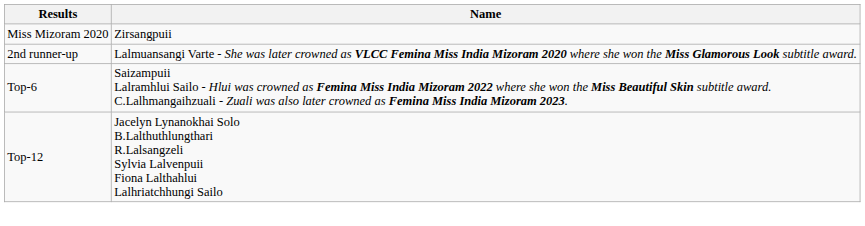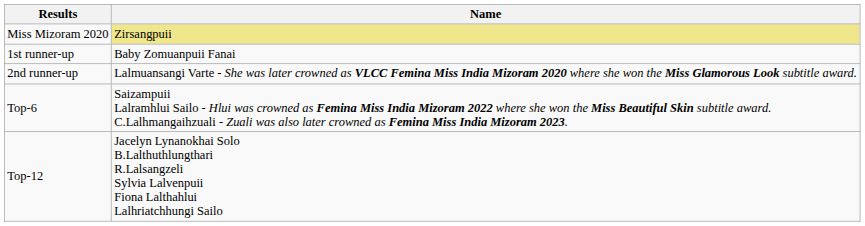Miss Mizoram 2020 | Name: no background -> khaki background
+ row: 1st runner-up | Baby Zomuanpuii Fanai
